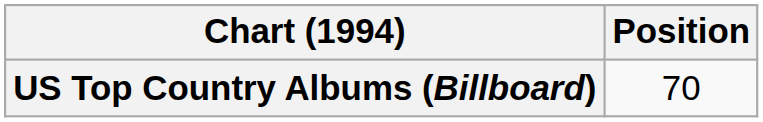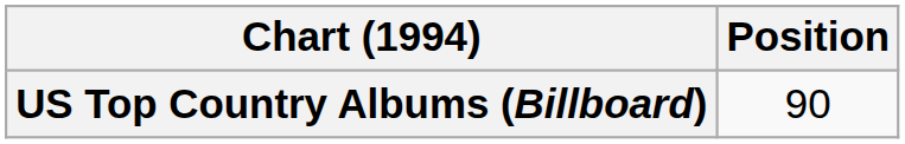US Top Country Albums (Billboard) | Position: 70 -> 90
